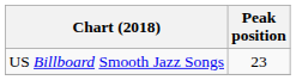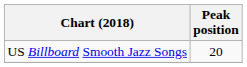US Billboard Smooth Jazz Songs | Peak position: 23 -> 20
